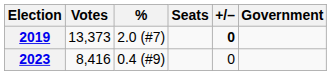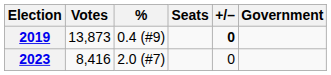2019 | Votes: 13,373 -> 13,873
2019 | %: 2.0 (#7) -> 0.4 (#9)
2023 | %: 0.4 (#9) -> 2.0 (#7)
